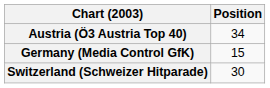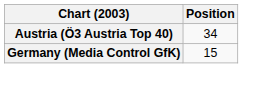- row: Switzerland (Schweizer Hitparade) | 30
